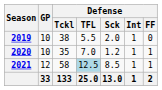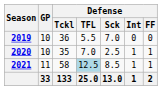2019 | Defense / Tckl: 38 -> 36
2019 | Defense / Sck: 2.0 -> 7.0
2019 | Defense / Int: 1 -> 0
2020 | Defense / Sck: 1.2 -> 2.5
2021 | GP: 12 -> 11
